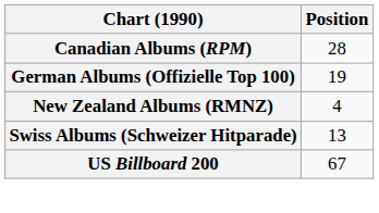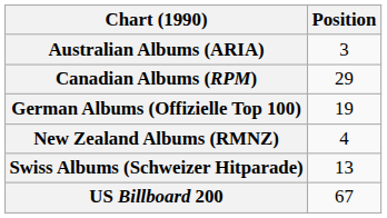+ row: Australian Albums (ARIA) | 3
Canadian Albums (RPM) | Position: 28 -> 29
